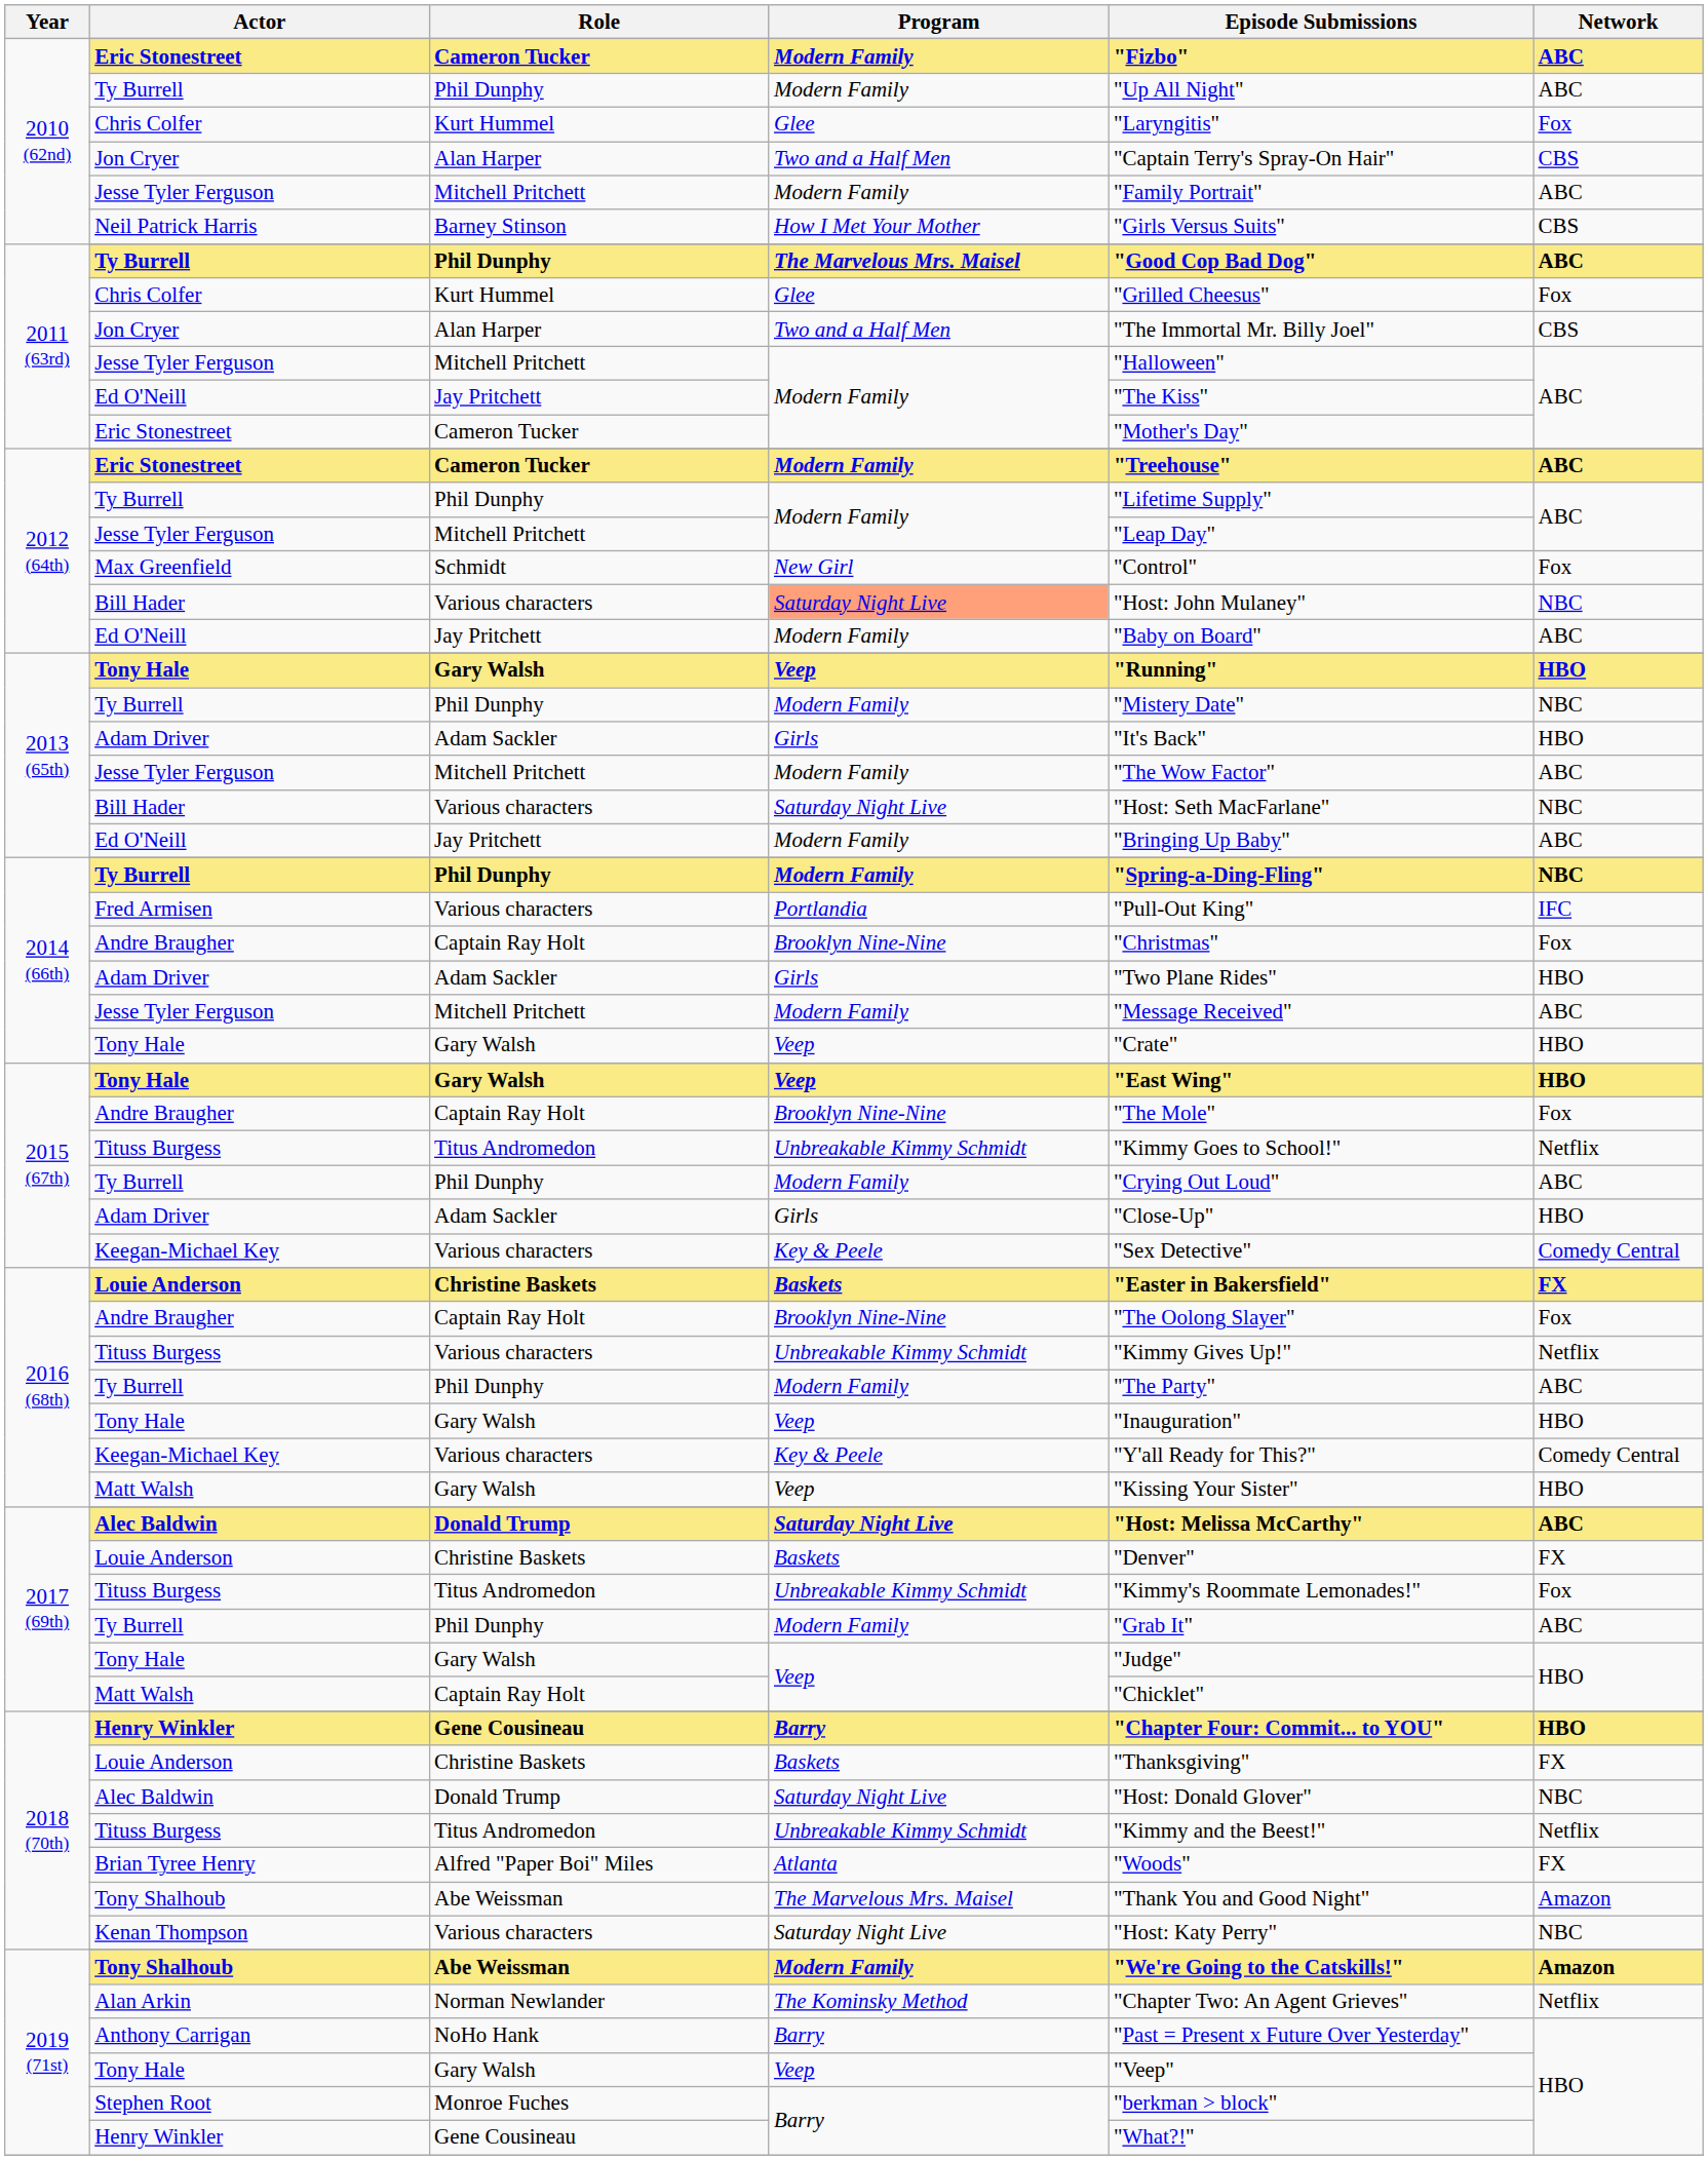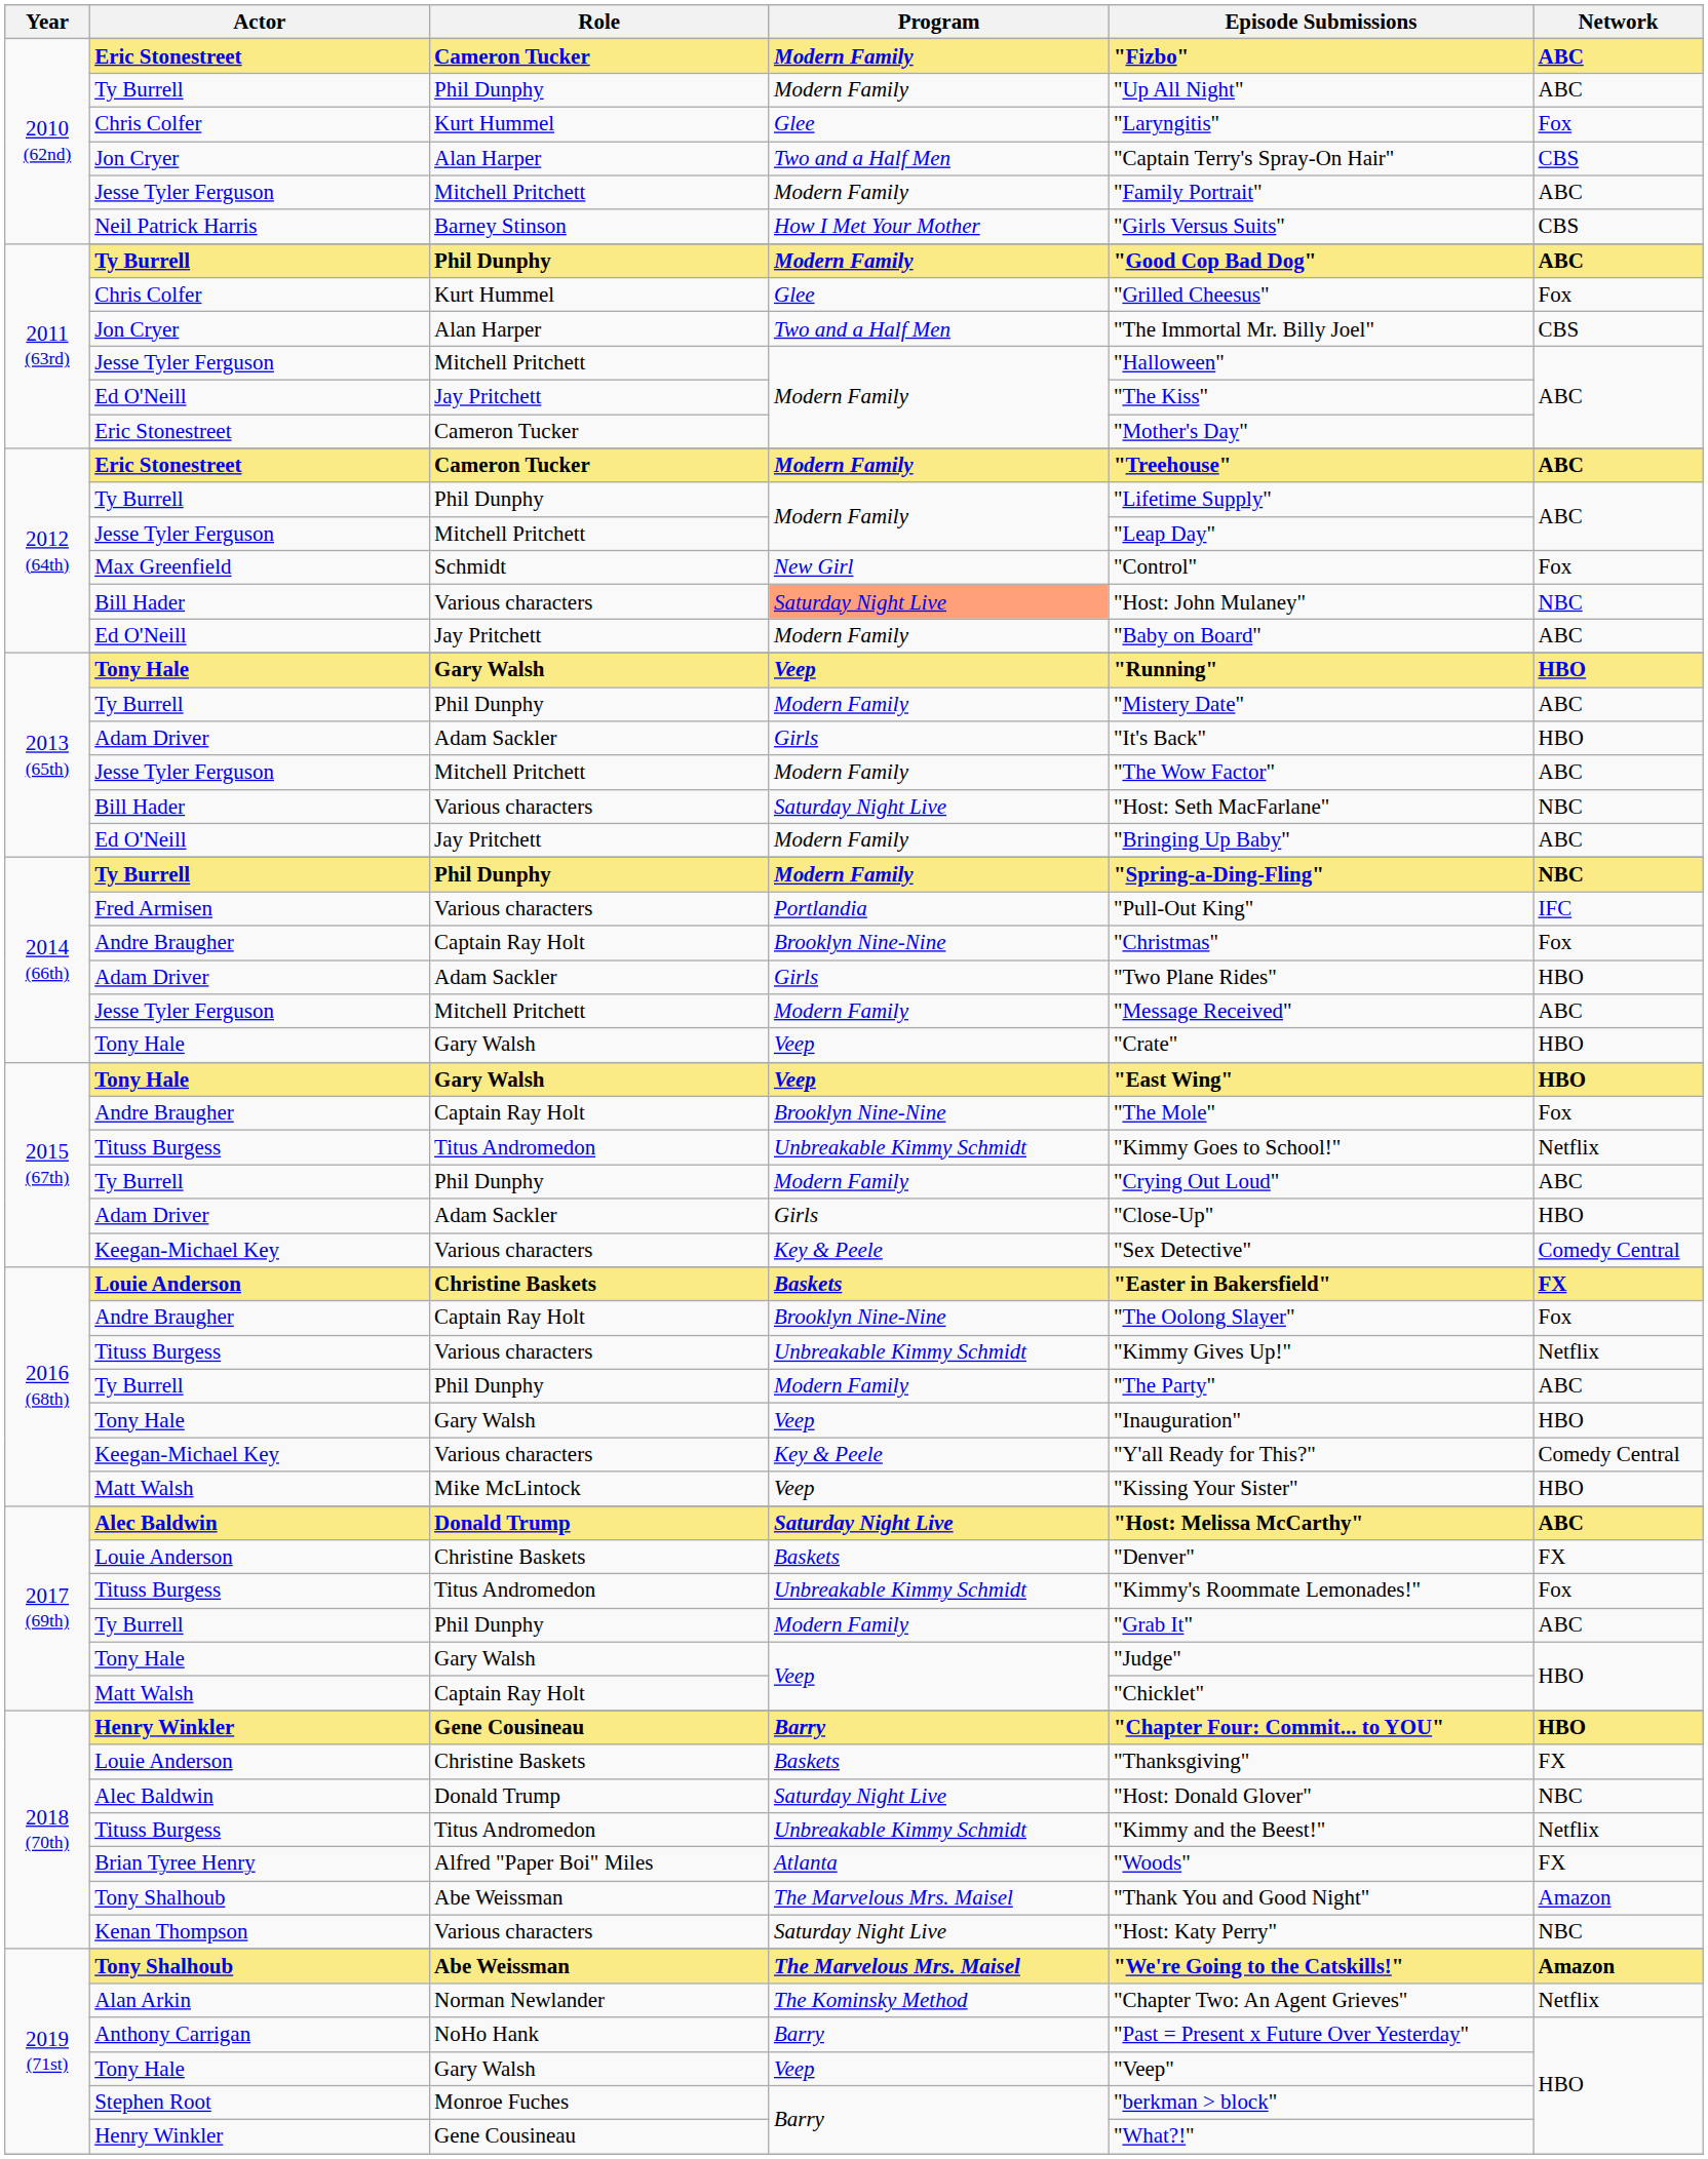2011 (63rd) / Ty Burrell | Program: The Marvelous Mrs. Maisel -> Modern Family
2013 (65th) / Ty Burrell | Network: NBC -> ABC
2016 (68th) / Matt Walsh | Role: Gary Walsh -> Mike McLintock
2019 (71st) / Tony Shalhoub | Program: Modern Family -> The Marvelous Mrs. Maisel
